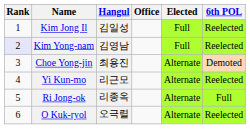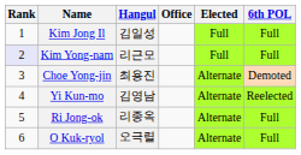Kim Jong Il | 6th POL: Reelected -> Full
Kim Yong-nam | Hangul: 김영남 -> 리근모
Kim Yong-nam | 6th POL: Reelected -> Full
Yi Kun-mo | Hangul: 리근모 -> 김영남
O Kuk-ryol | 6th POL: Reelected -> Full
